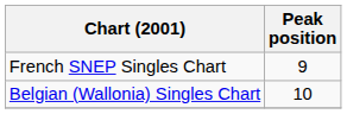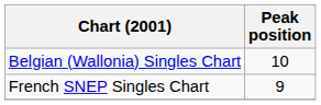rows swapped: Belgian (Wallonia) Singles Chart <-> French SNEP Singles Chart
